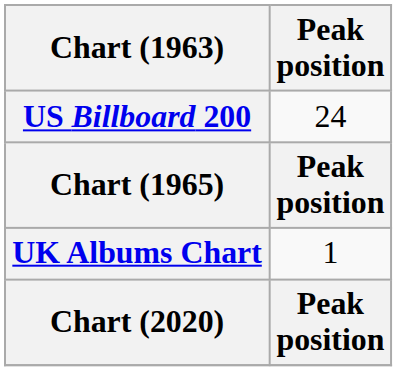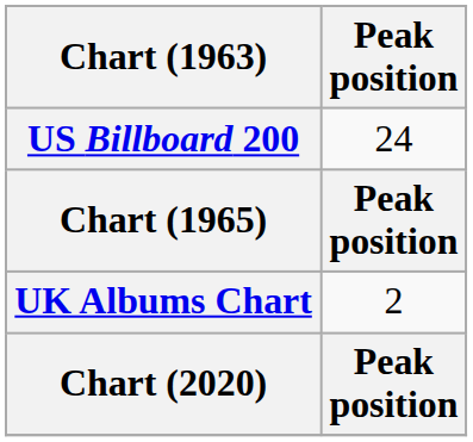UK Albums Chart | Peak position: 1 -> 2
